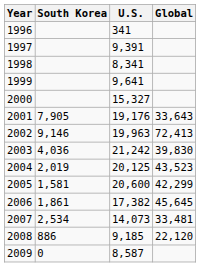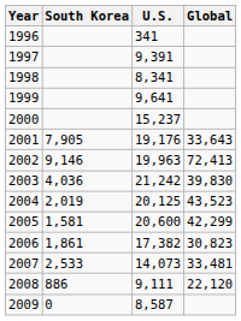2000 | U.S.: 15,327 -> 15,237
2006 | Global: 45,645 -> 30,823
2007 | South Korea: 2,534 -> 2,533
2008 | U.S.: 9,185 -> 9,111
